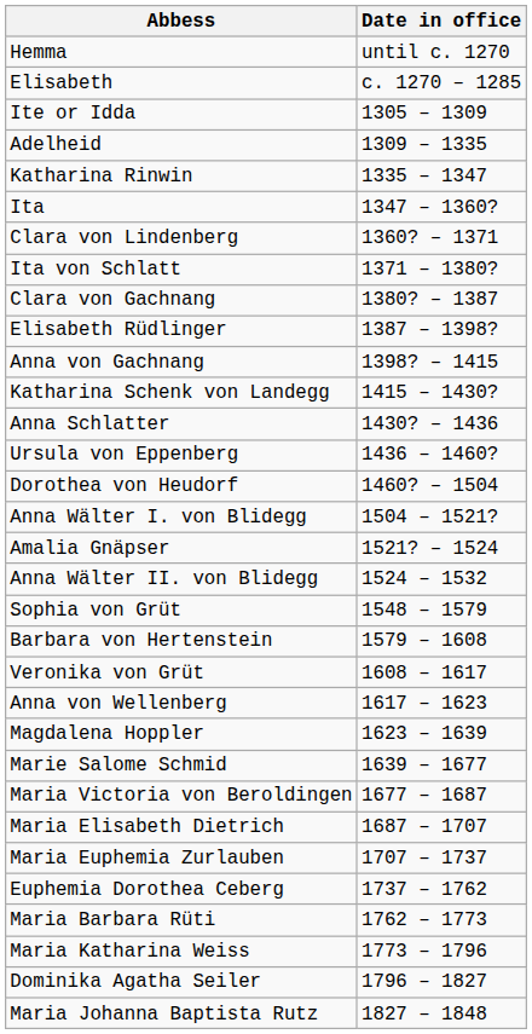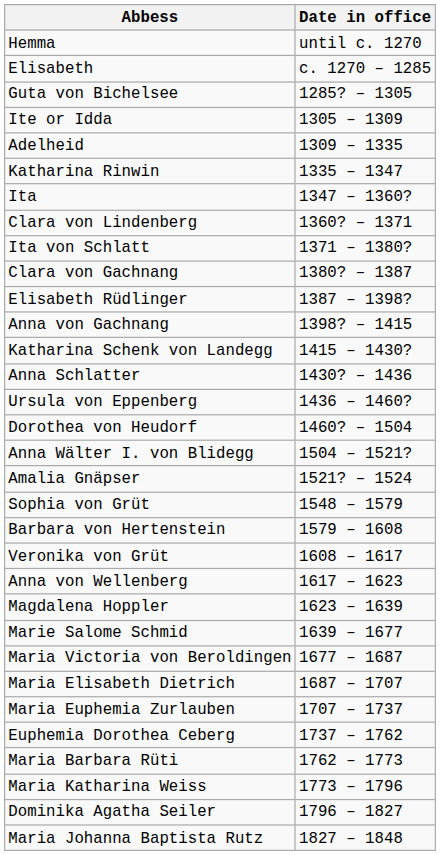+ row: Guta von Bichelsee | 1285? – 1305
- row: Anna Wälter II. von Blidegg | 1524 – 1532
